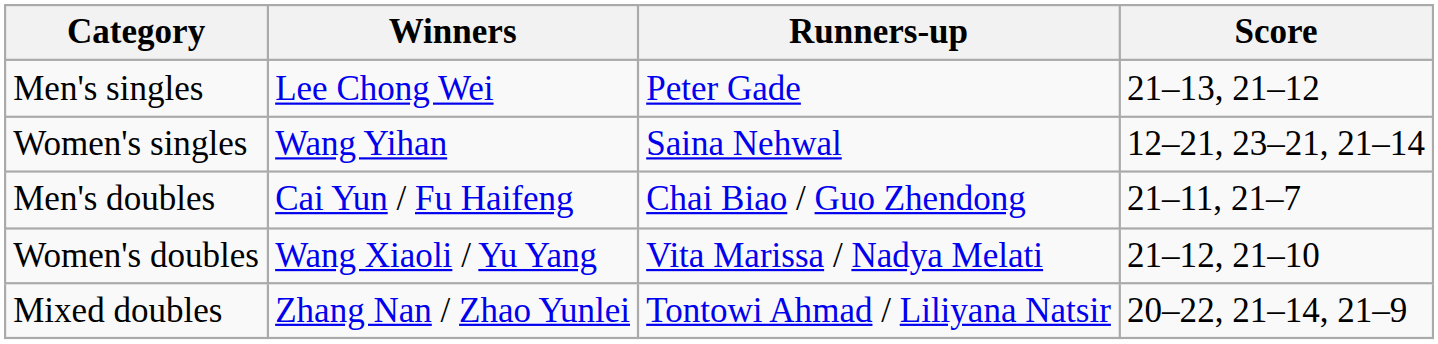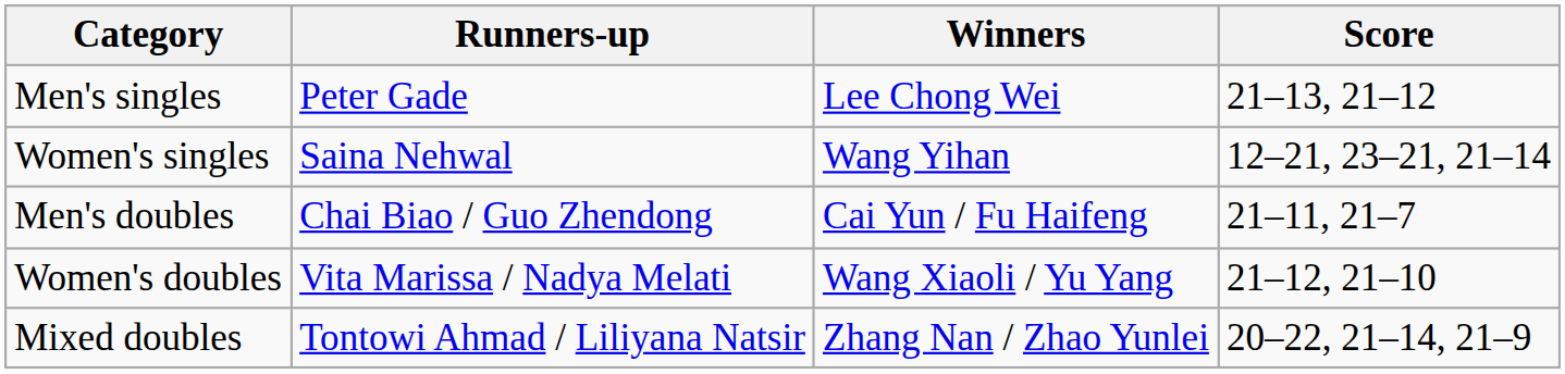columns swapped: Winners <-> Runners-up
